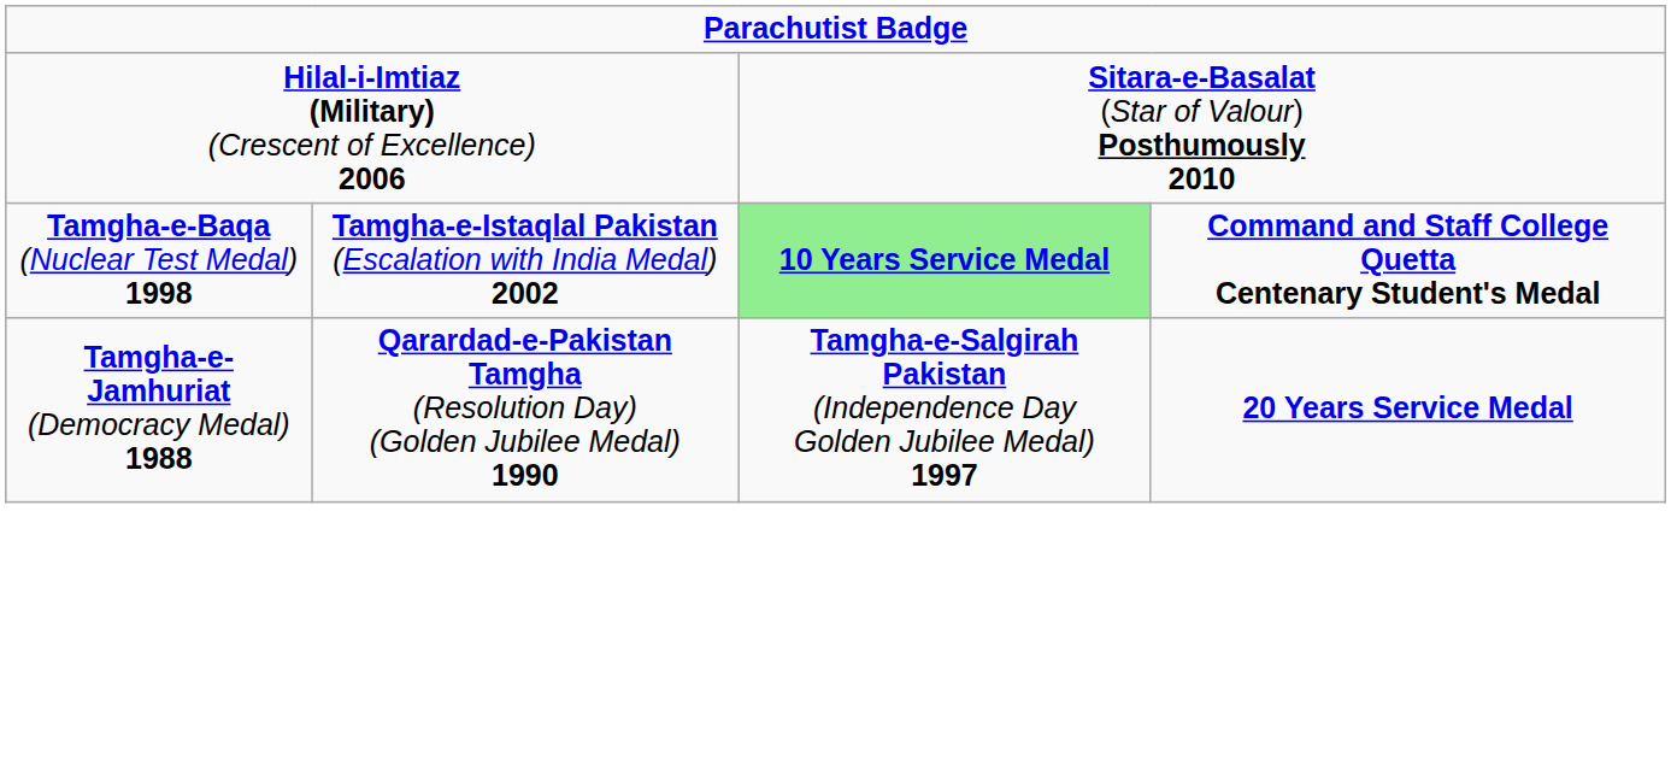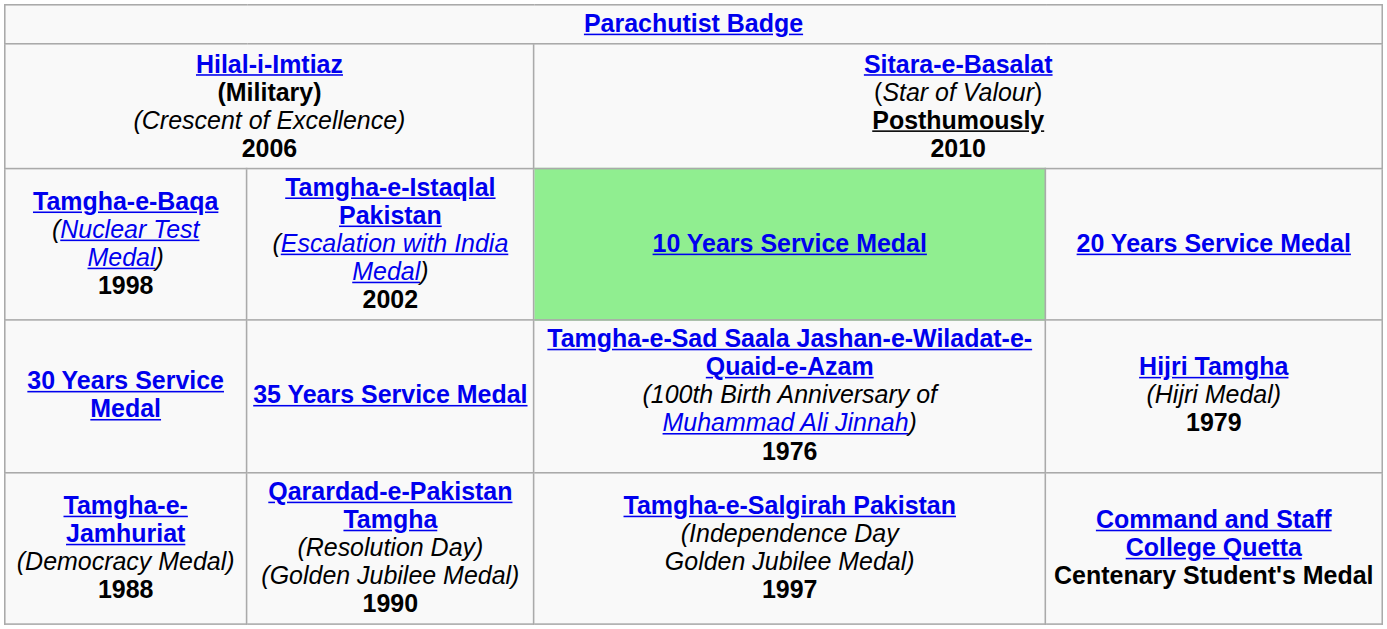Tamgha-e-Baqa (Nuclear Test Medal) 1998 | column 4: Command and Staff College Quetta Centenary Student's Medal -> 20 Years Service Medal
+ row: 30 Years Service Medal | 35 Years Service Medal | Tamgha-e-Sad Saala Jashan-e-Wiladat-e-Quaid-e-Azam (100th Birth Anniversary of Muhammad Ali Jinnah) 1976 | Hijri Tamgha (Hijri Medal) 1979
Tamgha-e-Jamhuriat (Democracy Medal) 1988 | column 4: 20 Years Service Medal -> Command and Staff College Quetta Centenary Student's Medal
